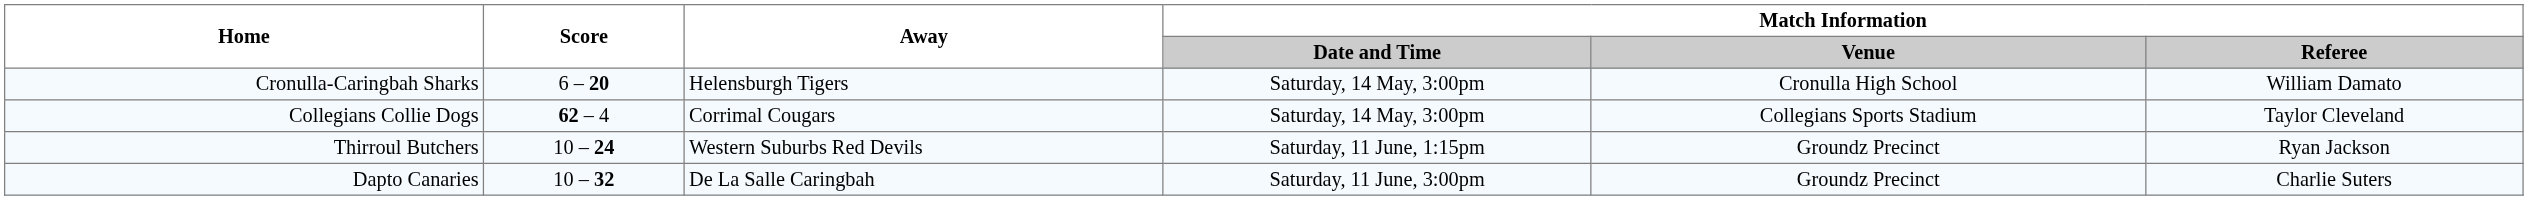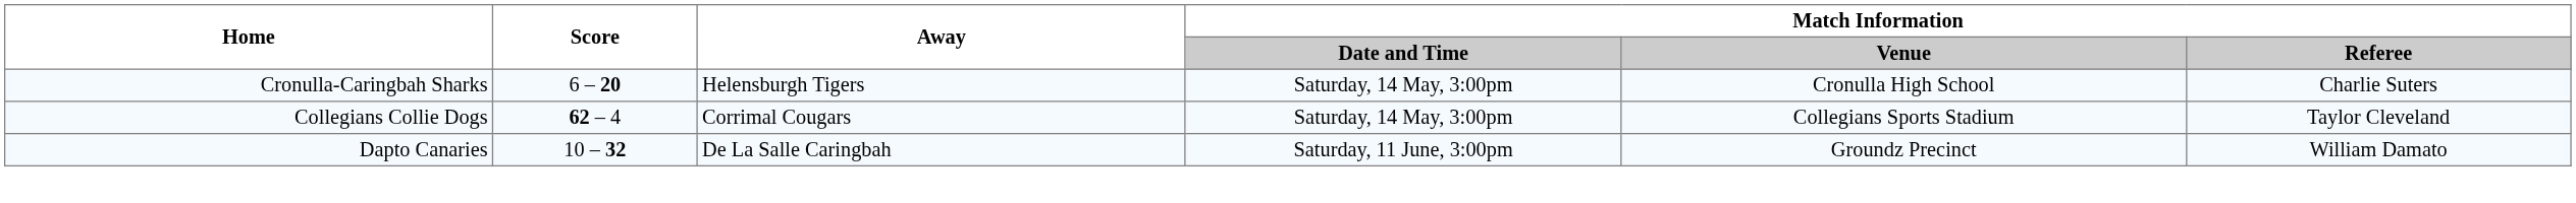Cronulla-Caringbah Sharks | Match Information / Referee: William Damato -> Charlie Suters
- row: Thirroul Butchers | 10 – 24 | Western Suburbs Red Devils | Saturday, 11 June, 1:15pm | Groundz Precinct | Ryan Jackson
Dapto Canaries | Match Information / Referee: Charlie Suters -> William Damato
